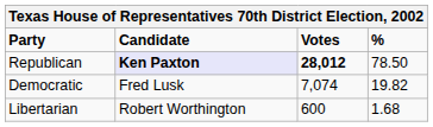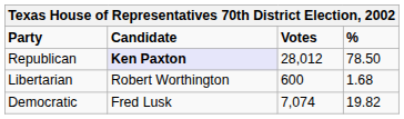Republican | Votes: bold -> normal
rows swapped: Democratic <-> Libertarian
